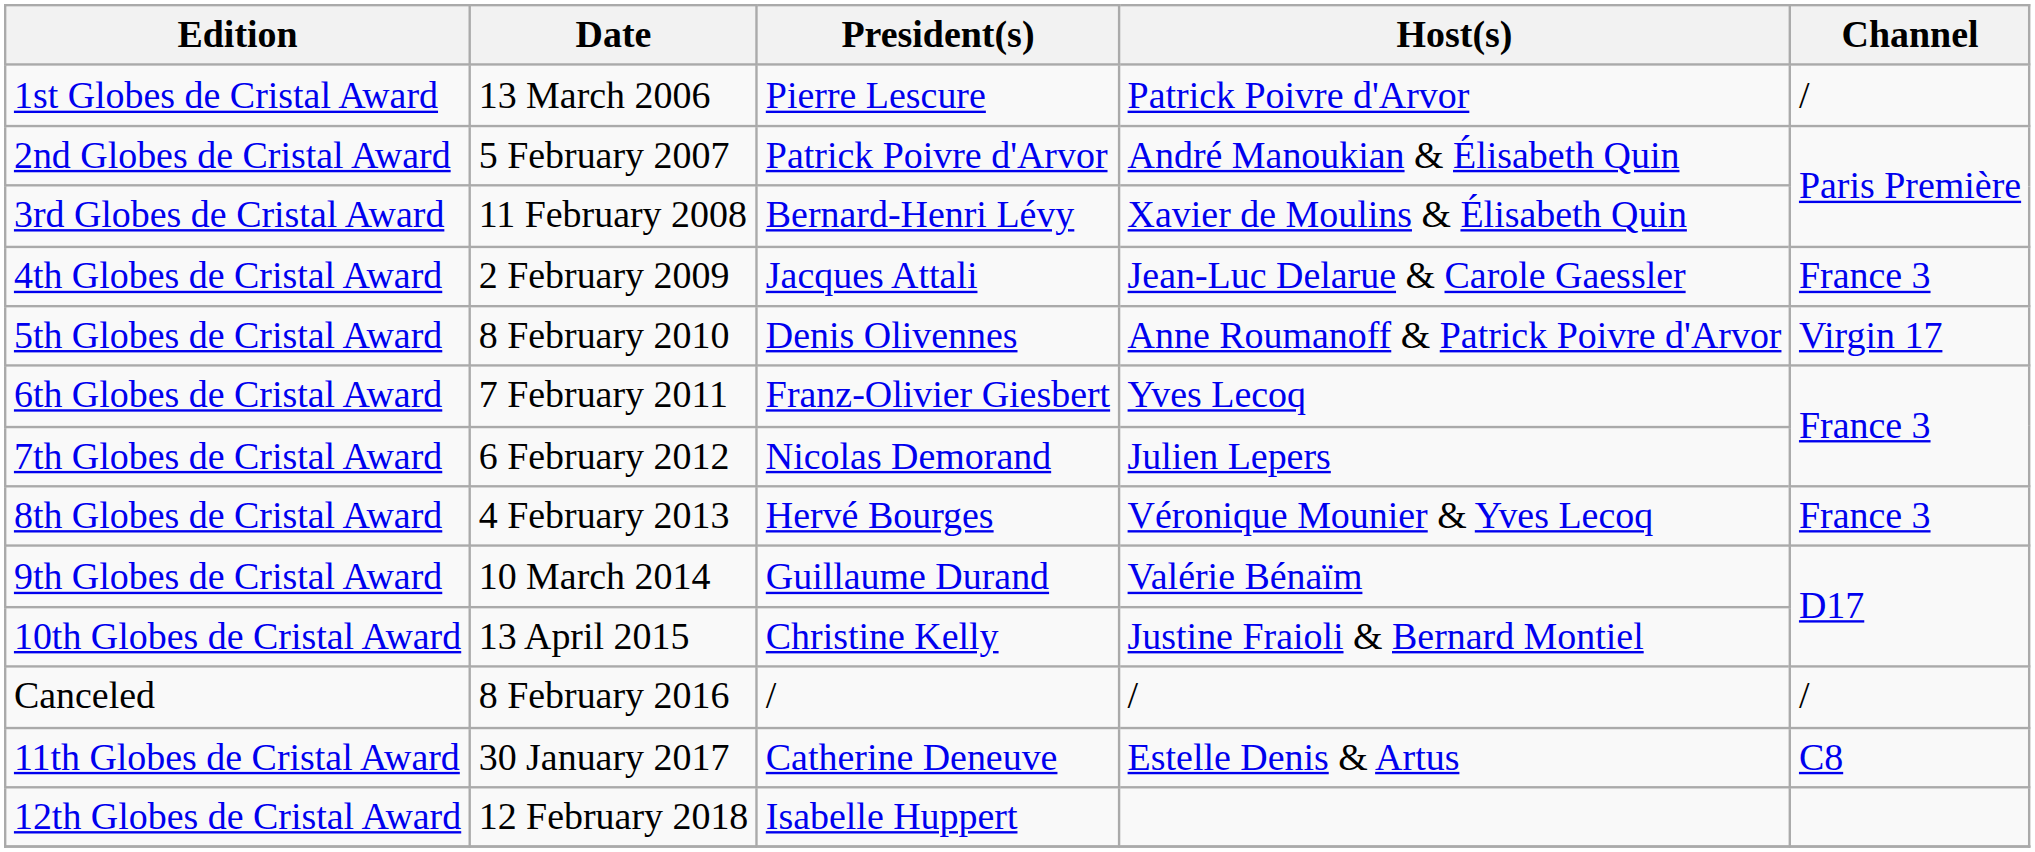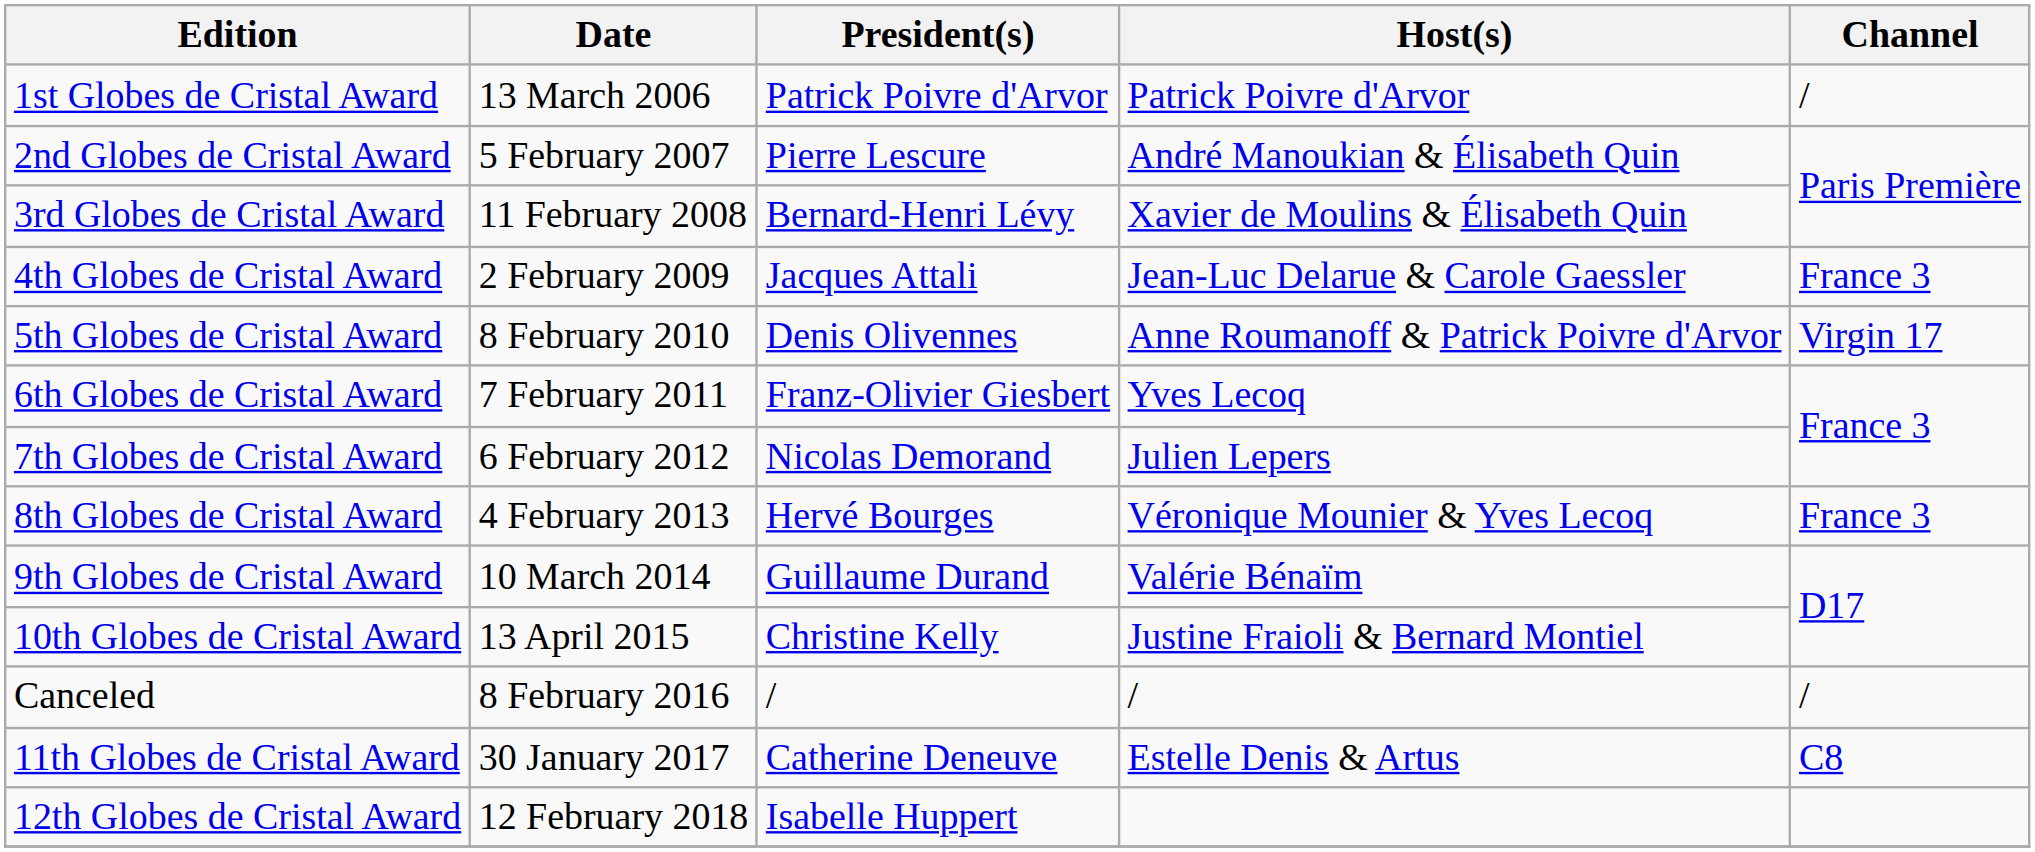1st Globes de Cristal Award | President(s): Pierre Lescure -> Patrick Poivre d'Arvor
2nd Globes de Cristal Award | President(s): Patrick Poivre d'Arvor -> Pierre Lescure
